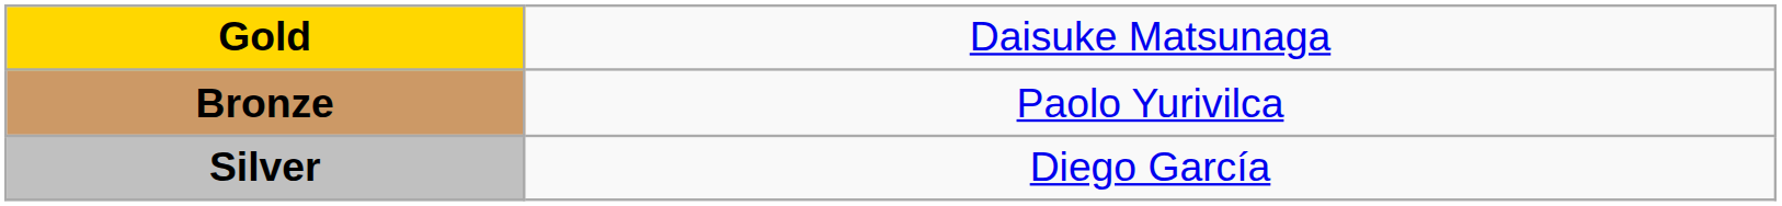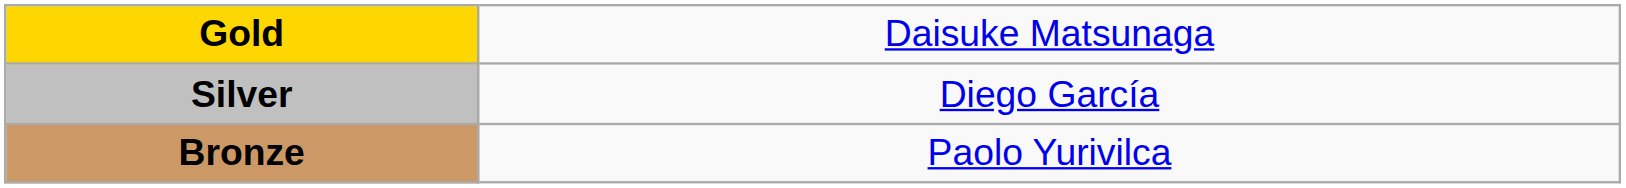rows swapped: Silver <-> Bronze
